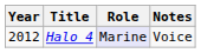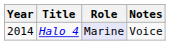Halo 4 | Year: 2012 -> 2014
